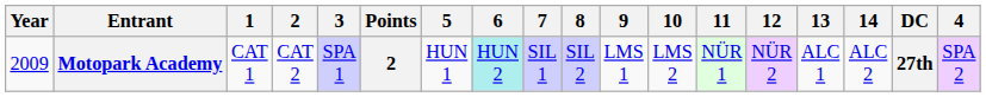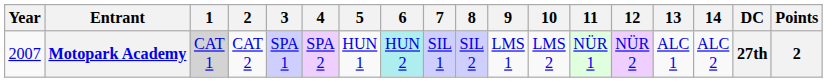columns swapped: 4 <-> Points
Motopark Academy | Year: 2009 -> 2007
Motopark Academy | 1: no background -> lightgrey background
